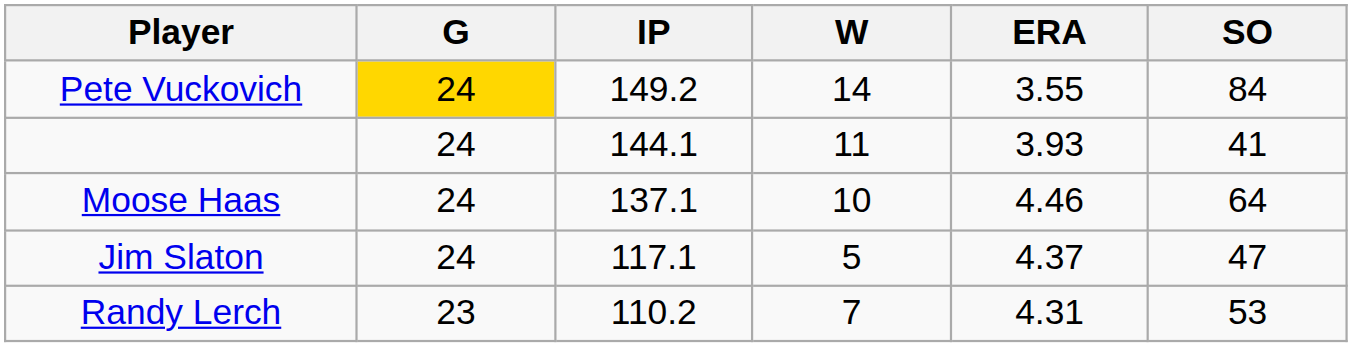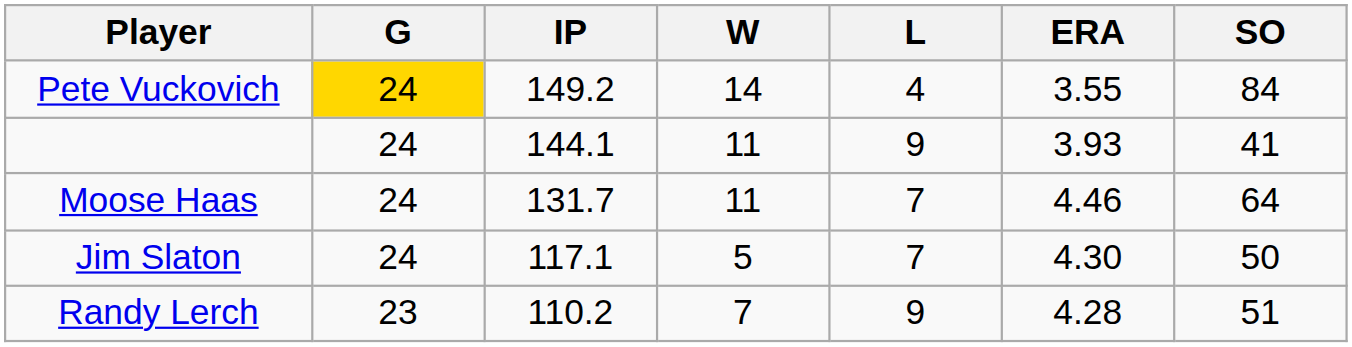+ column: L | 4 | 9 | 7 | 7 | 9
Moose Haas | IP: 137.1 -> 131.7
Moose Haas | W: 10 -> 11
Jim Slaton | ERA: 4.37 -> 4.30
Jim Slaton | SO: 47 -> 50
Randy Lerch | ERA: 4.31 -> 4.28
Randy Lerch | SO: 53 -> 51
